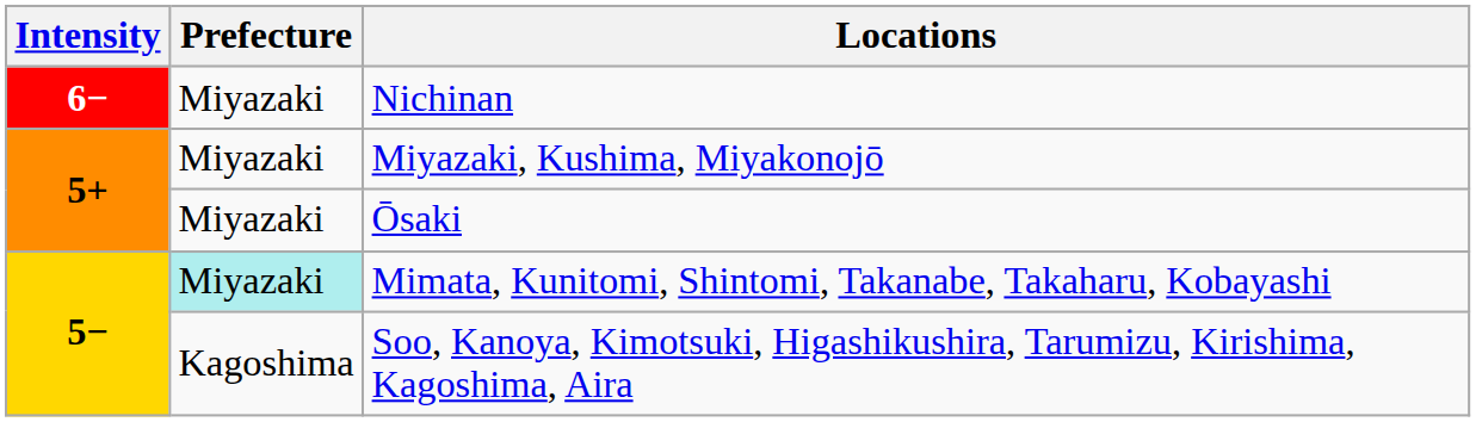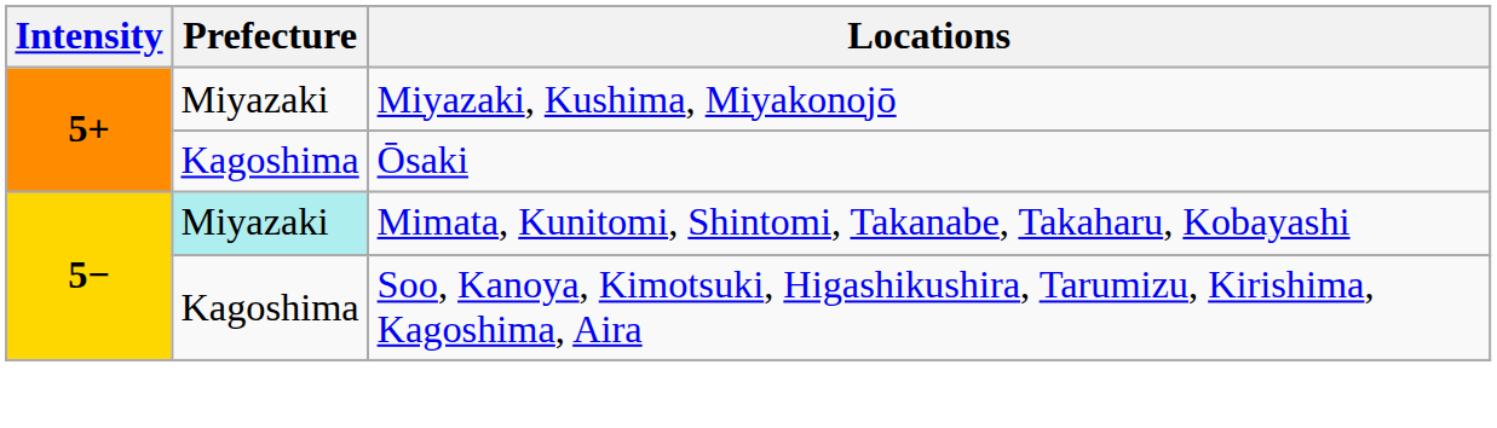- row: 6− | Miyazaki | Nichinan
Ōsaki | Prefecture: Miyazaki -> Kagoshima
